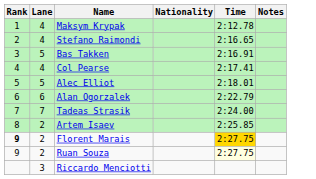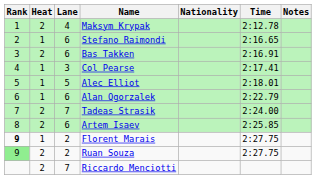+ column: Heat | 2 | 1 | 2 | 1 | 1 | 1 | 2 | 2 | 1 | 2 | 2
Stefano Raimondi | Lane: 4 -> 6
Bas Takken | Lane: 5 -> 6
Col Pearse | Lane: 4 -> 3
Artem Isaev | Lane: 2 -> 6
Florent Marais | Time: gold background -> no background
Ruan Souza | Rank: no background -> lightgreen background
Ruan Souza | Time: lightyellow background -> no background
Riccardo Menciotti | Lane: 3 -> 7
